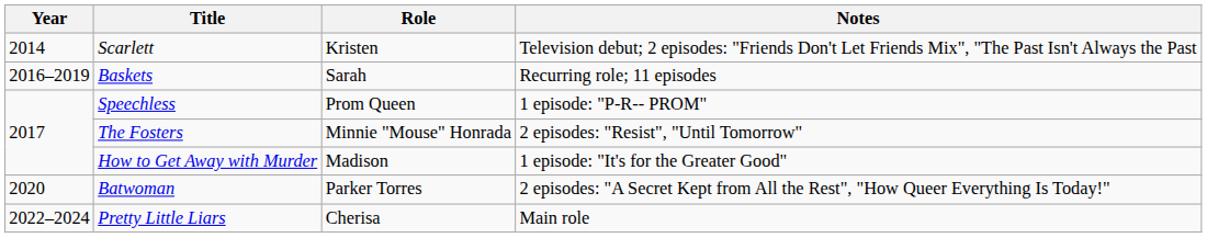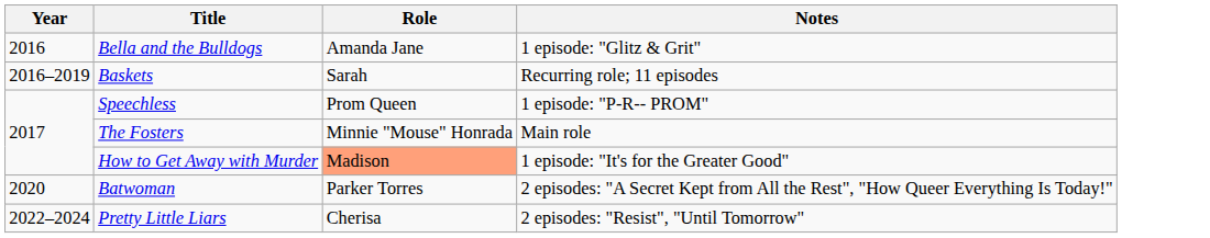- row: 2014 | Scarlett | Kristen | Television debut; 2 episodes: "Friends Don't Let Friends Mix", "The Past Isn't Always the Past
+ row: 2016 | Bella and the Bulldogs | Amanda Jane | 1 episode: "Glitz & Grit"
The Fosters | Notes: 2 episodes: "Resist", "Until Tomorrow" -> Main role
How to Get Away with Murder | Role: no background -> lightsalmon background
Pretty Little Liars | Notes: Main role -> 2 episodes: "Resist", "Until Tomorrow"
